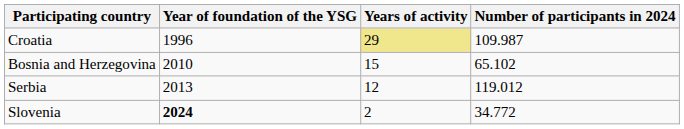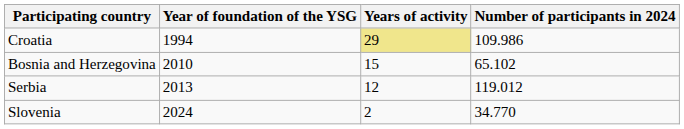Croatia | Year of foundation of the YSG: 1996 -> 1994
Croatia | Number of participants in 2024: 109.987 -> 109.986
Slovenia | Year of foundation of the YSG: bold -> normal
Slovenia | Number of participants in 2024: 34.772 -> 34.770
